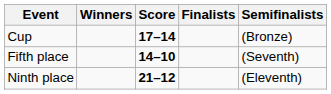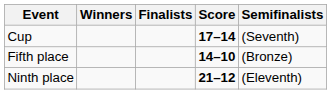columns swapped: Score <-> Finalists
Cup | Semifinalists: (Bronze) -> (Seventh)
Fifth place | Semifinalists: (Seventh) -> (Bronze)
